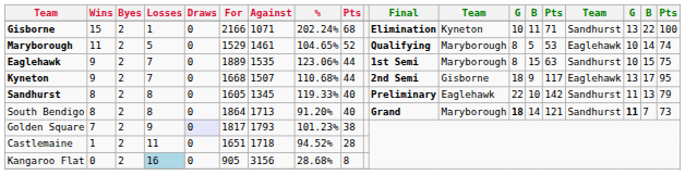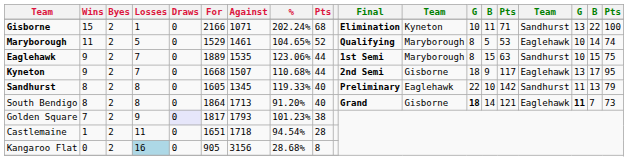South Bendigo | column 12: Maryborough -> Gisborne
South Bendigo | column 16: Sandhurst -> Eaglehawk
Castlemaine | %: 94.52% -> 94.54%
